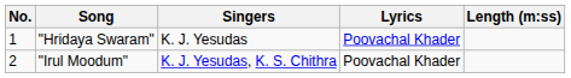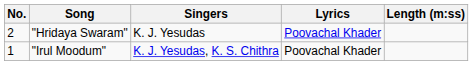"Hridaya Swaram" | No.: 1 -> 2
"Irul Moodum" | No.: 2 -> 1
